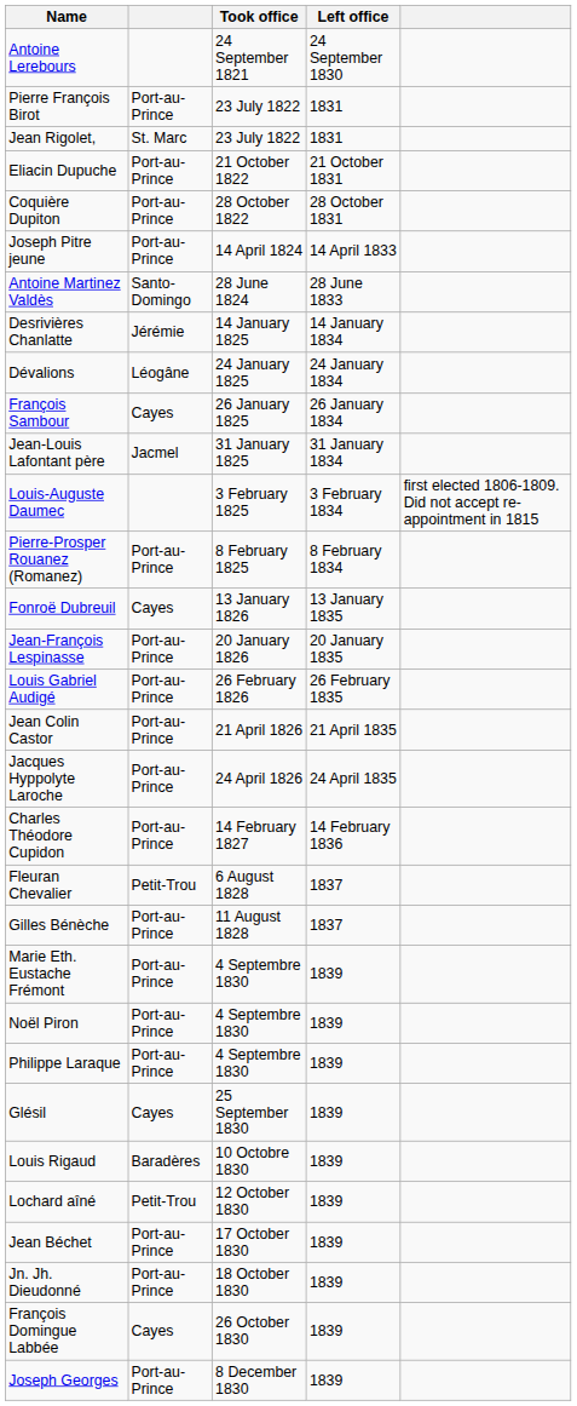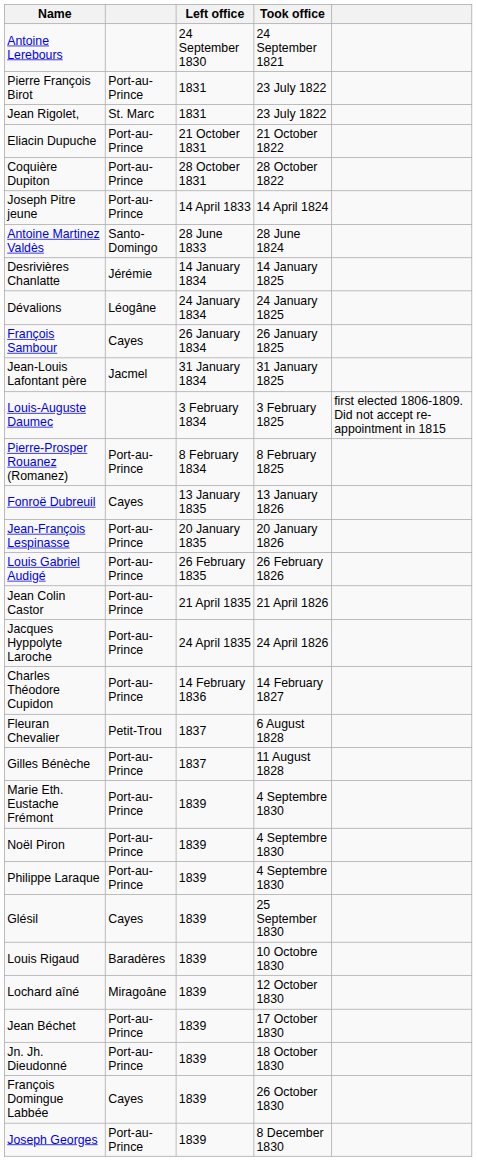columns swapped: Took office <-> Left office
Lochard aîné | column 2: Petit-Trou -> Miragoâne
